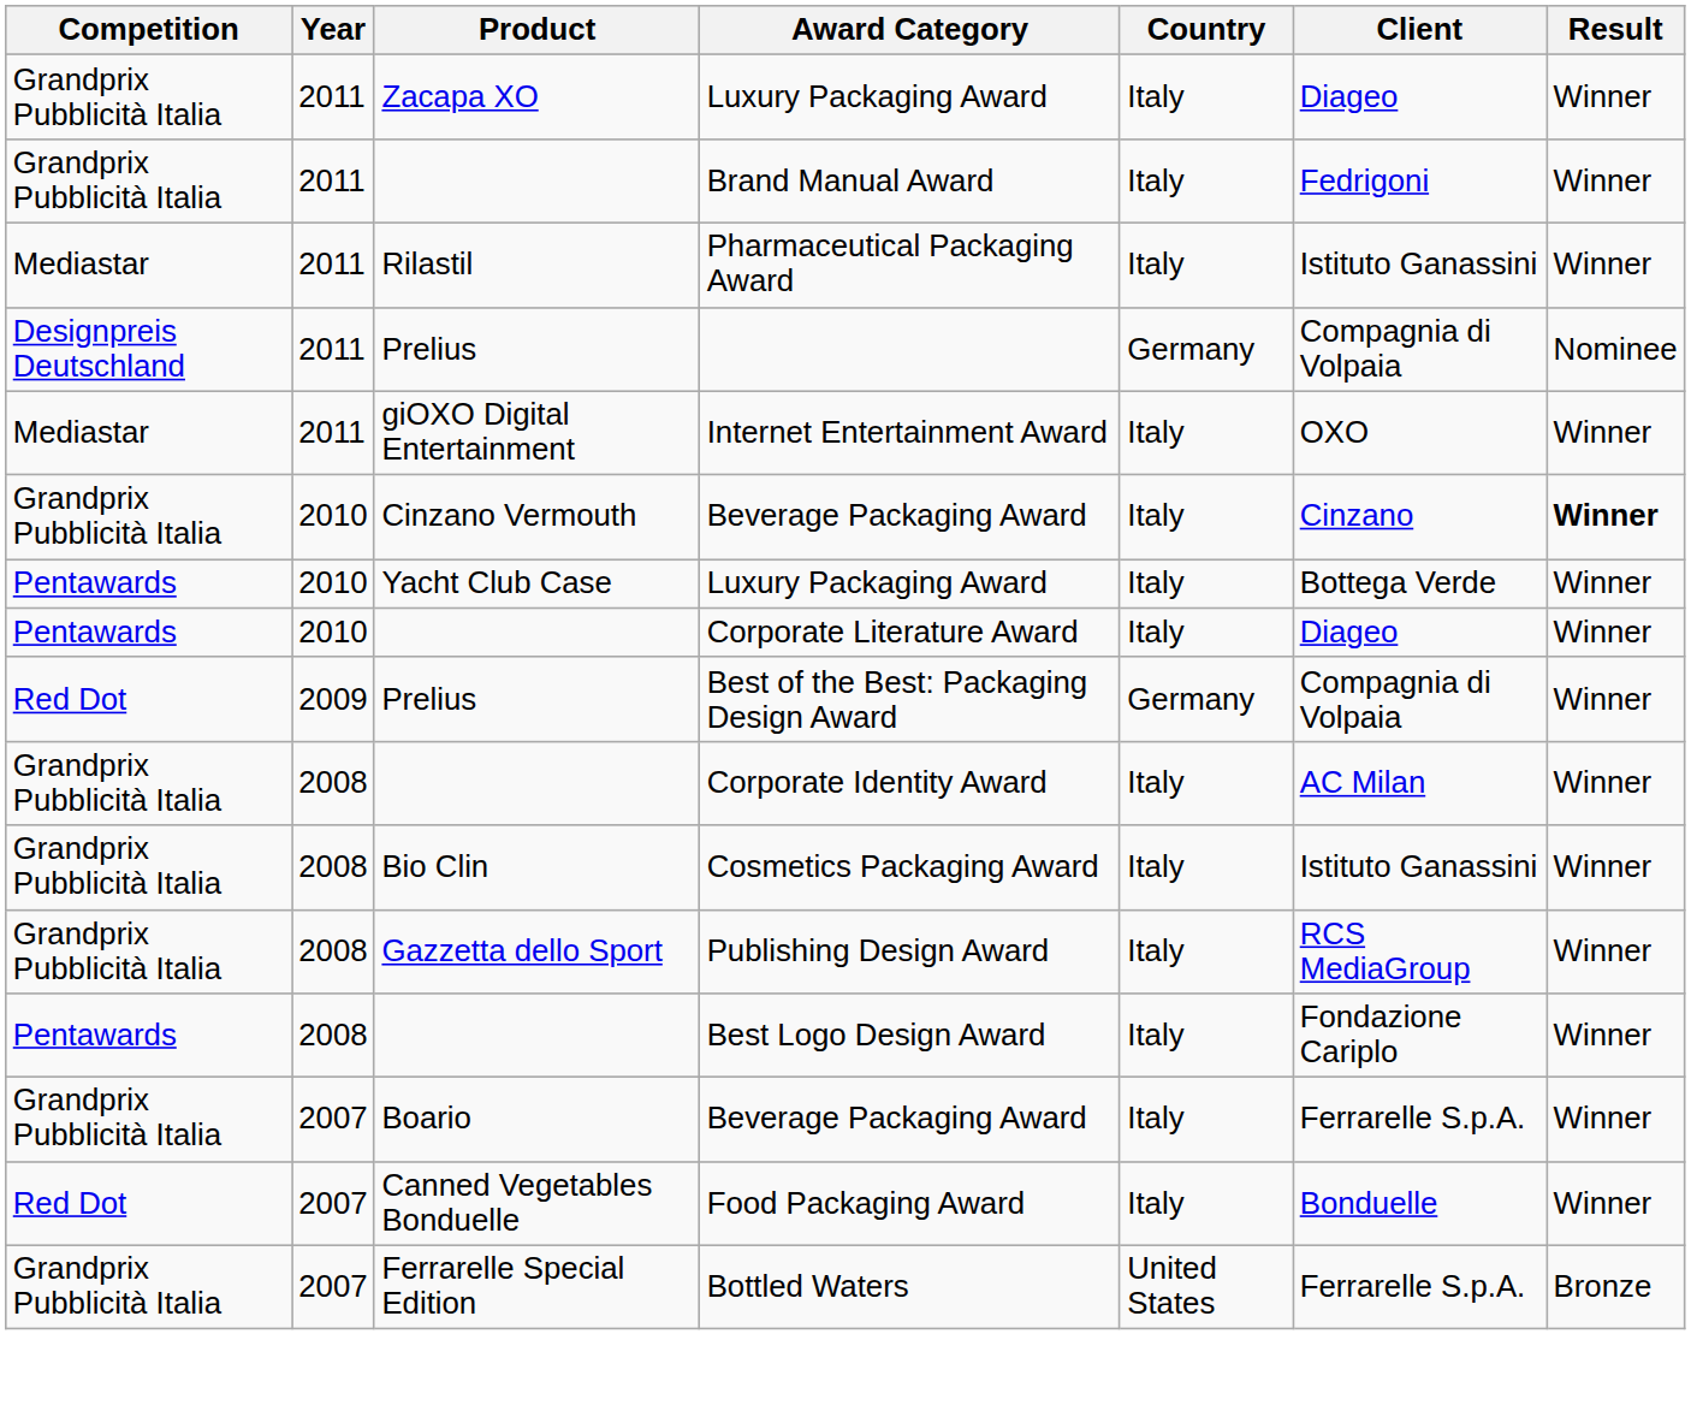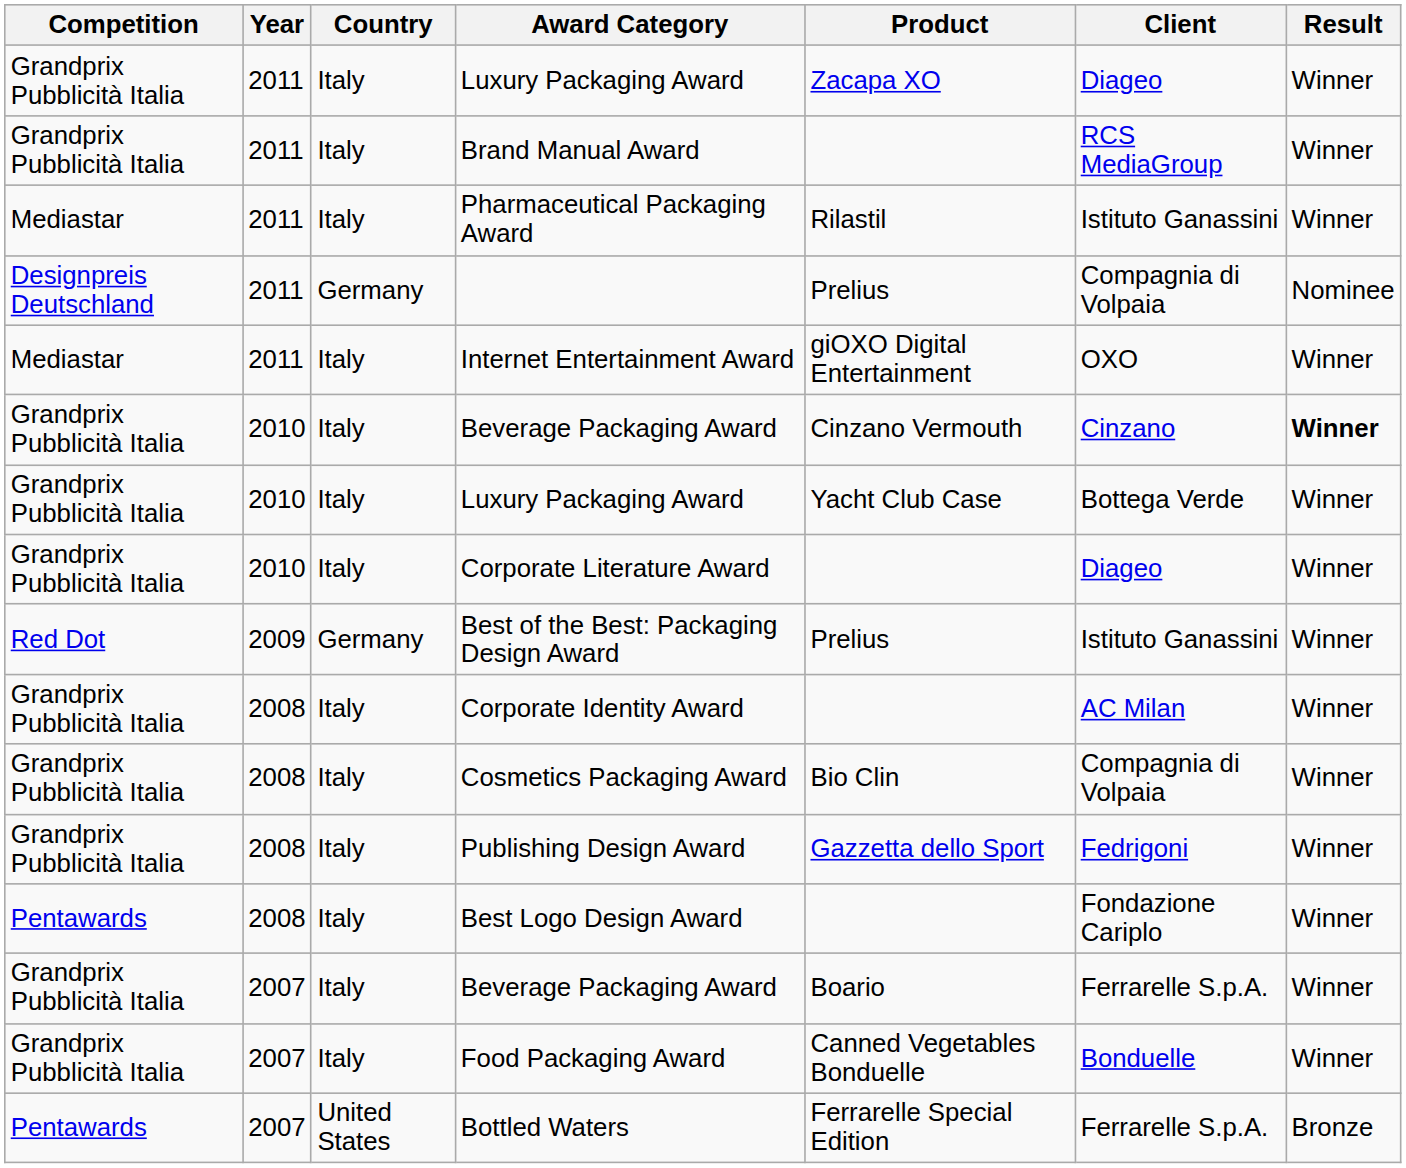columns swapped: Country <-> Product
Brand Manual Award | Client: Fedrigoni -> RCS MediaGroup
2010 / Luxury Packaging Award | Competition: Pentawards -> Grandprix Pubblicità Italia
Corporate Literature Award | Competition: Pentawards -> Grandprix Pubblicità Italia
Best of the Best: Packaging Design Award | Client: Compagnia di Volpaia -> Istituto Ganassini
Cosmetics Packaging Award | Client: Istituto Ganassini -> Compagnia di Volpaia
Publishing Design Award | Client: RCS MediaGroup -> Fedrigoni
Food Packaging Award | Competition: Red Dot -> Grandprix Pubblicità Italia
Bottled Waters | Competition: Grandprix Pubblicità Italia -> Pentawards
